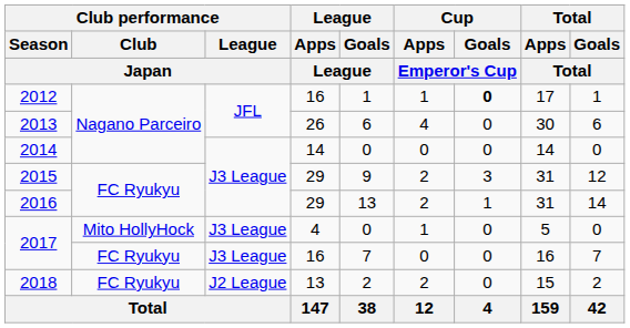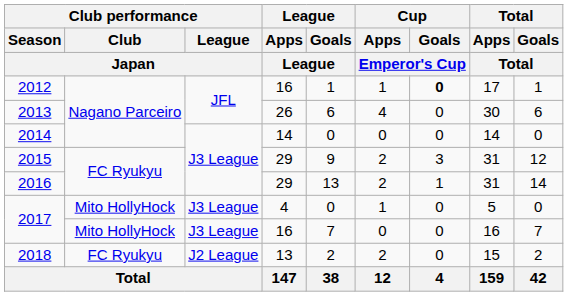2017 / 16 | Club performance / Club / Japan: FC Ryukyu -> Mito HollyHock
